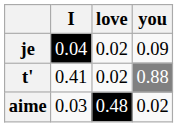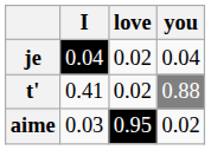je | you: 0.09 -> 0.04
aime | love: 0.48 -> 0.95
